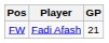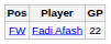FW | GP: 21 -> 22
